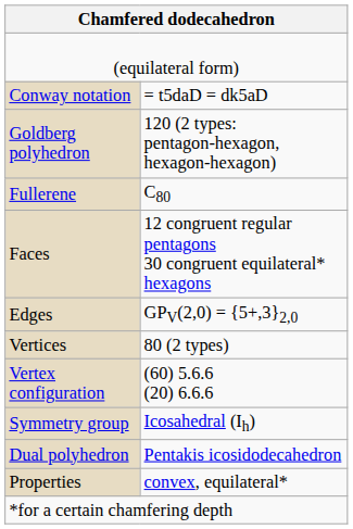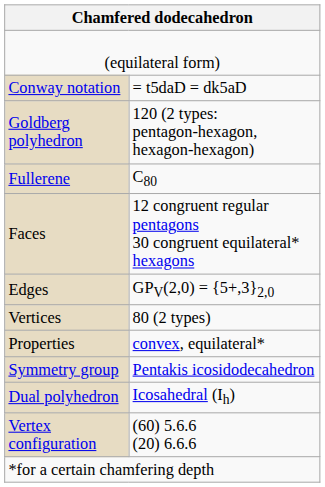rows swapped: Vertex configuration <-> Properties
Symmetry group | column 2: Icosahedral (Ih) -> Pentakis icosidodecahedron
Dual polyhedron | column 2: Pentakis icosidodecahedron -> Icosahedral (Ih)
